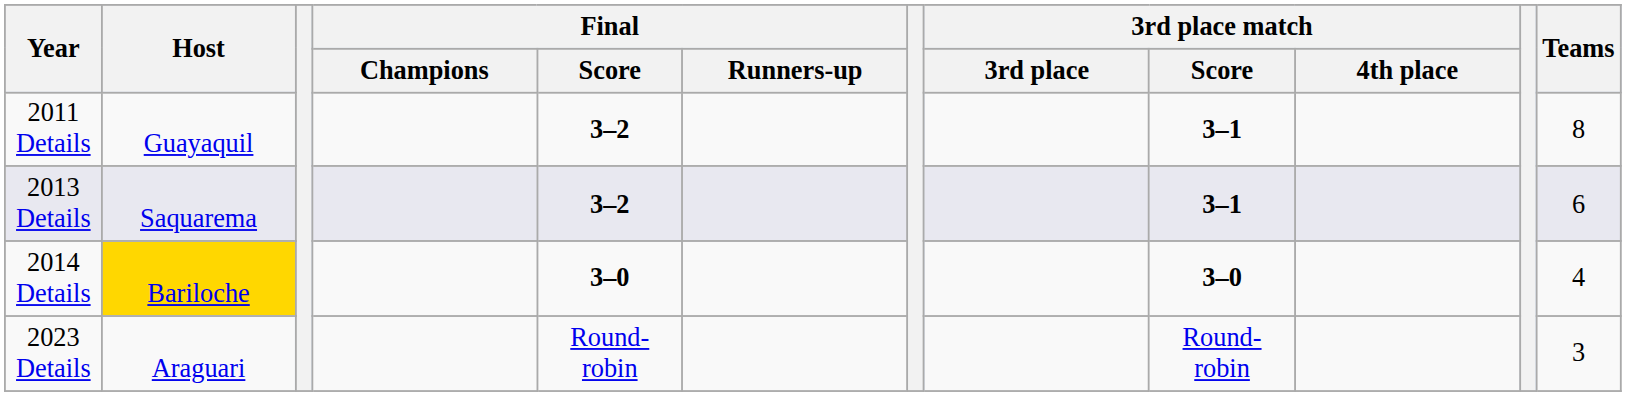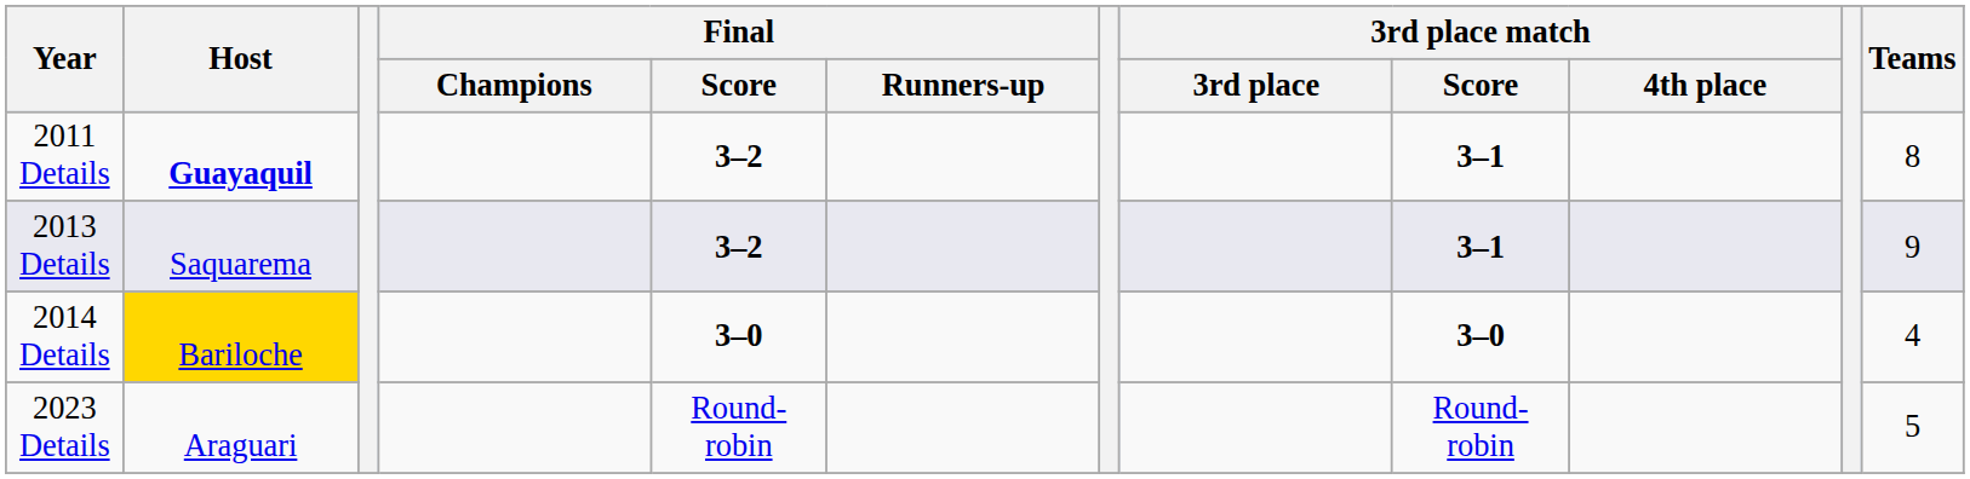2011 Details | Host: normal -> bold
2013 Details | Teams: 6 -> 9
2023 Details | Teams: 3 -> 5
